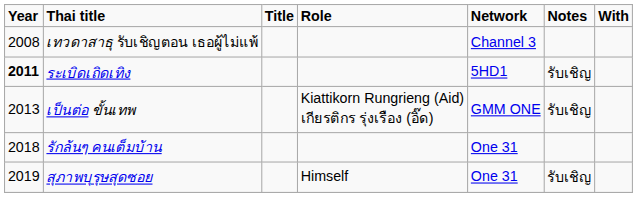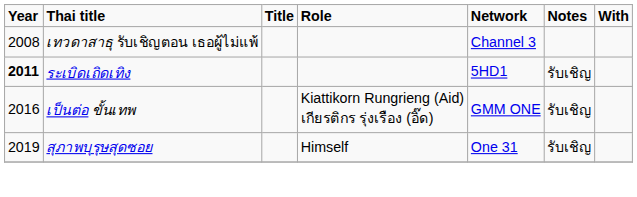เป็นต่อ ขั้นเทพ | Year: 2013 -> 2016
- row: 2018 | รักล้นๆ คนเต็มบ้าน | One 31
